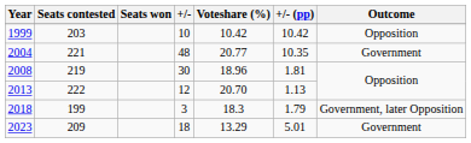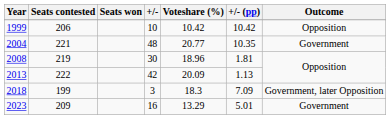1999 | Seats contested: 203 -> 206
2013 | +/-: 12 -> 42
2013 | Voteshare (%): 20.70 -> 20.09
2018 | +/- (pp): 1.79 -> 7.09
2023 | +/-: 18 -> 16
